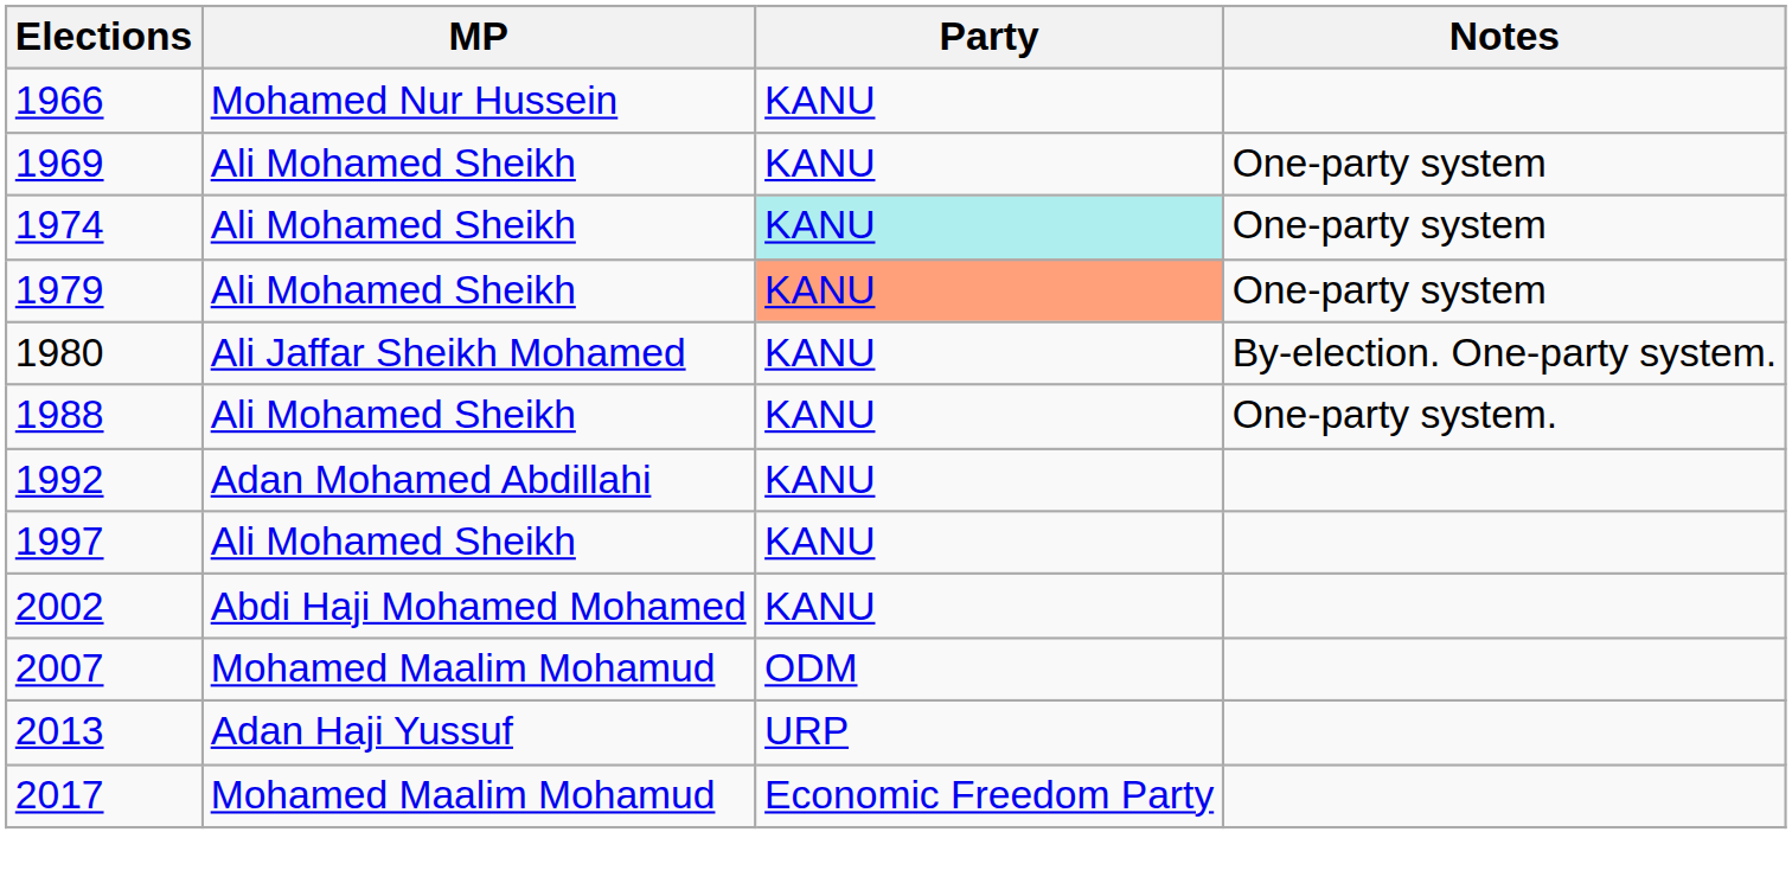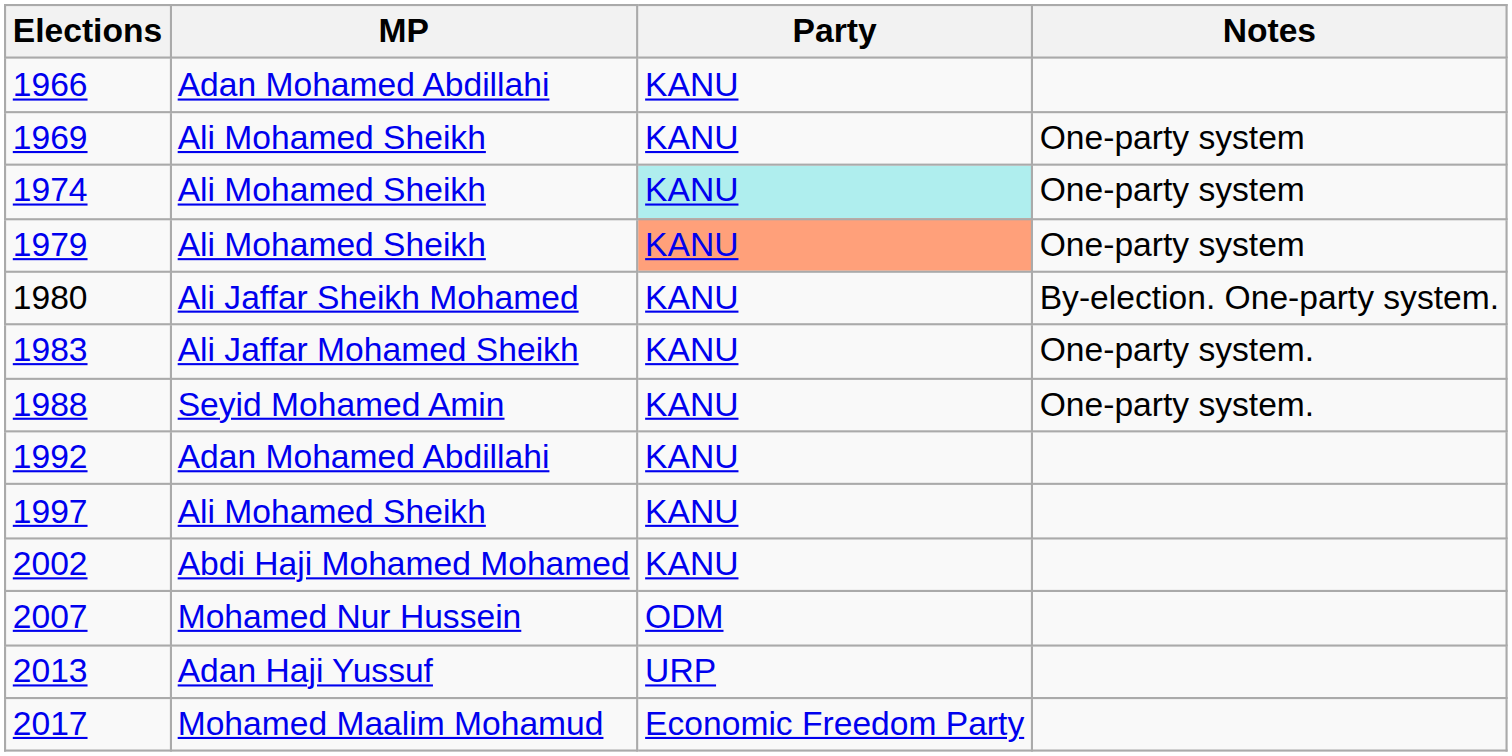1966 | MP: Mohamed Nur Hussein -> Adan Mohamed Abdillahi
+ row: 1983 | Ali Jaffar Mohamed Sheikh | KANU | One-party system.
1988 | MP: Ali Mohamed Sheikh -> Seyid Mohamed Amin
2007 | MP: Mohamed Maalim Mohamud -> Mohamed Nur Hussein
